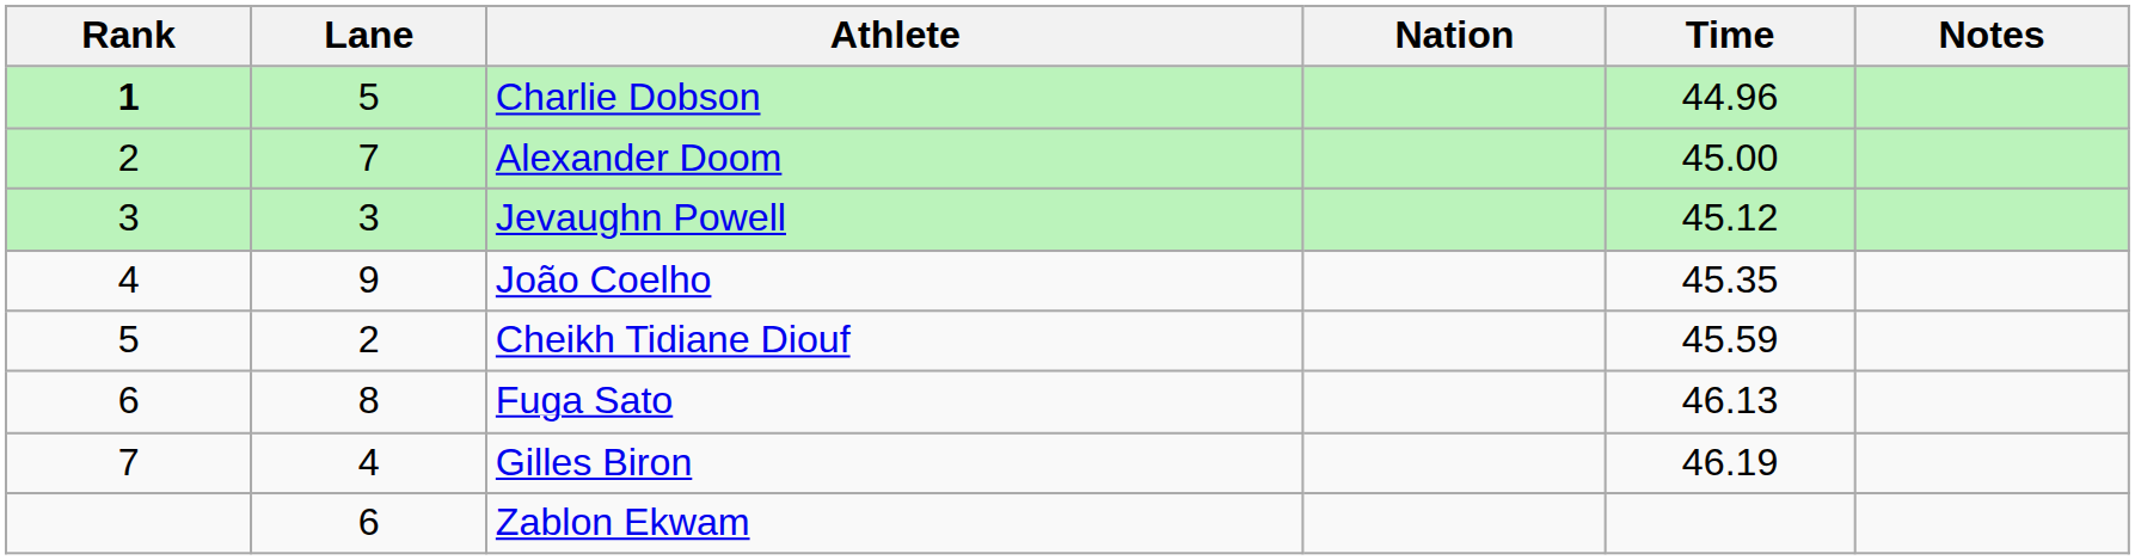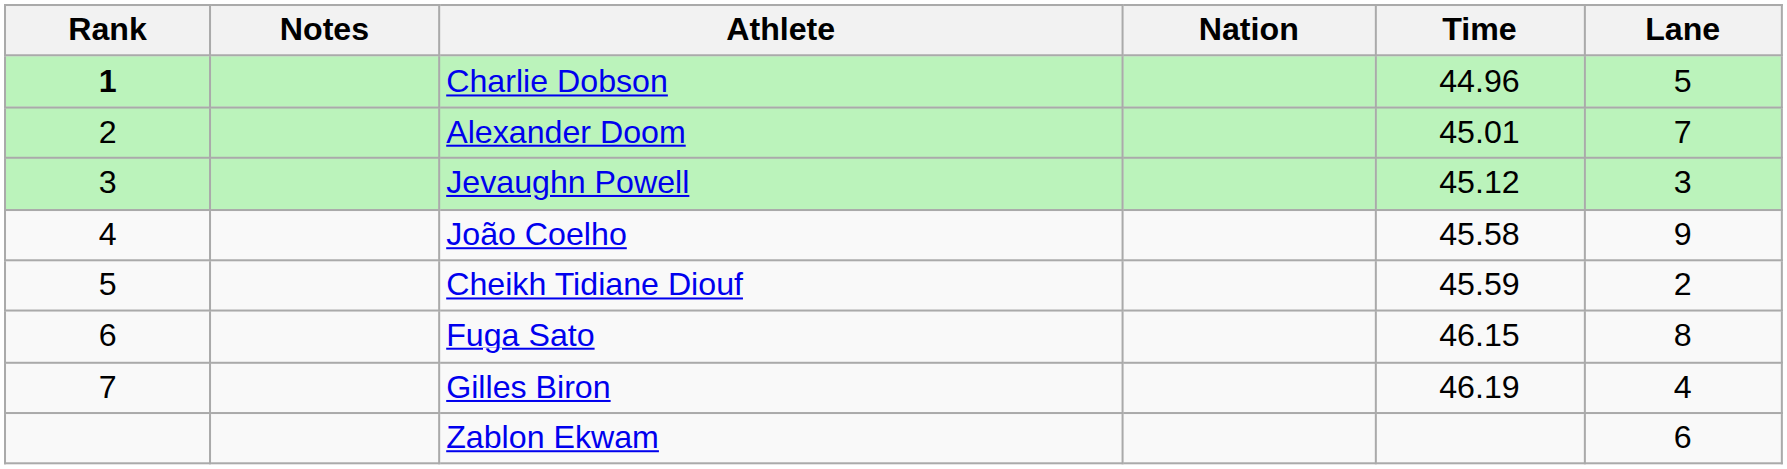columns swapped: Lane <-> Notes
Alexander Doom | Time: 45.00 -> 45.01
João Coelho | Time: 45.35 -> 45.58
Fuga Sato | Time: 46.13 -> 46.15
